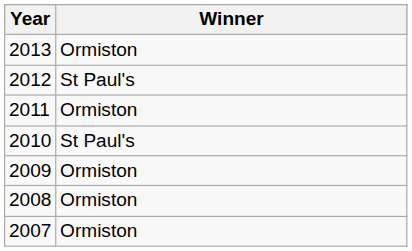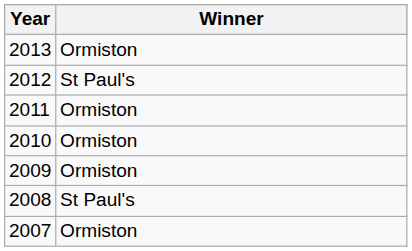2010 | Winner: St Paul's -> Ormiston
2008 | Winner: Ormiston -> St Paul's
